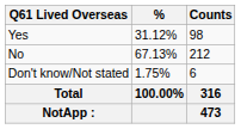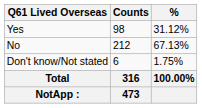columns swapped: Counts <-> %
